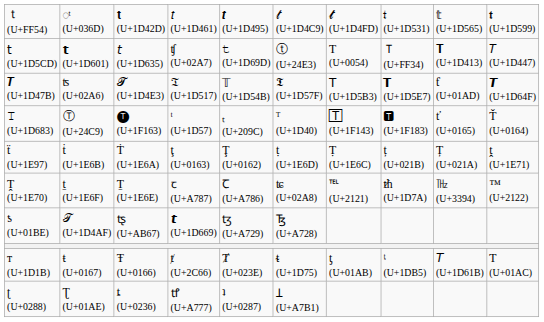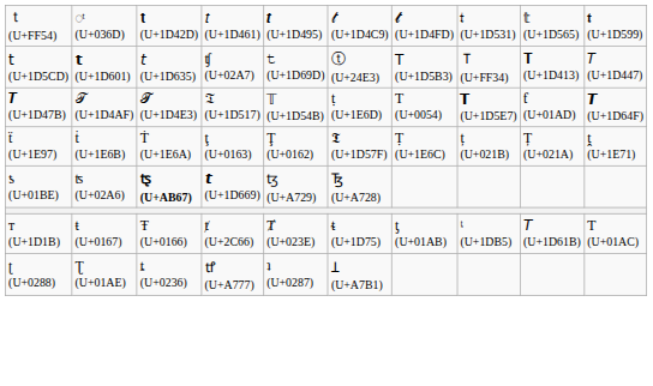𝗍 (U+1D5CD) | column 7: T (U+0054) -> 𝖳 (U+1D5B3)
𝑻 (U+1D47B) | column 2: ʦ (U+02A6) -> 𝒯 (U+1D4AF)
𝑻 (U+1D47B) | column 6: 𝕿 (U+1D57F) -> ṭ (U+1E6D)
𝑻 (U+1D47B) | column 7: 𝖳 (U+1D5B3) -> T (U+0054)
- row: 𝚃 (U+1D683) | Ⓣ (U+24C9) | 🅣 (U+1F163) | ᵗ (U+1D57) | ₜ (U+209C) | ᵀ (U+1D40) | 🅃 (U+1F143) | 🆃 (U+1F183) | ť (U+0165) | Ť (U+0164)
ẗ (U+1E97) | column 6: ṭ (U+1E6D) -> 𝕿 (U+1D57F)
- row: Ṱ (U+1E70) | ṯ (U+1E6F) | Ṯ (U+1E6E) | ꞇ (U+A787) | Ꞇ (U+A786) | ʨ (U+02A8) | ℡ (U+2121) | ᵺ (U+1D7A) | ㎔ (U+3394) | ™ (U+2122)
ƾ (U+01BE) | column 2: 𝒯 (U+1D4AF) -> ʦ (U+02A6)
ƾ (U+01BE) | column 3: normal -> bold
